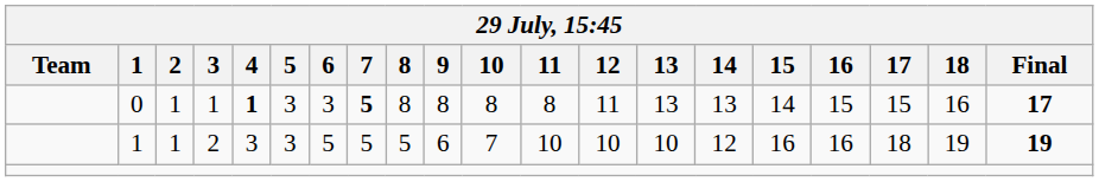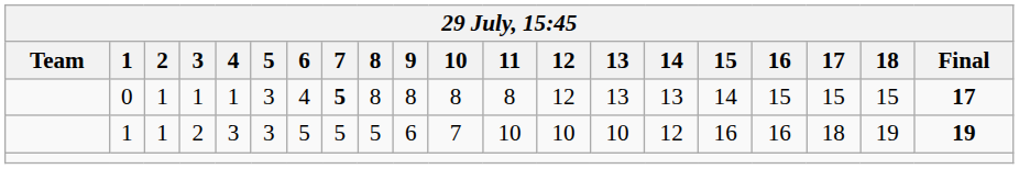0 | 4: bold -> normal
0 | 6: 3 -> 4
0 | 12: 11 -> 12
0 | 18: 16 -> 15
